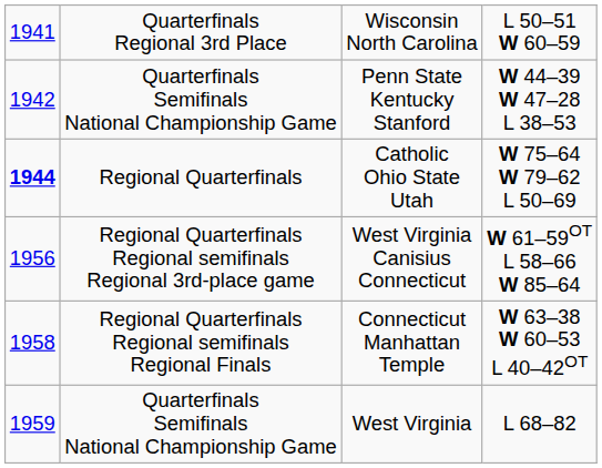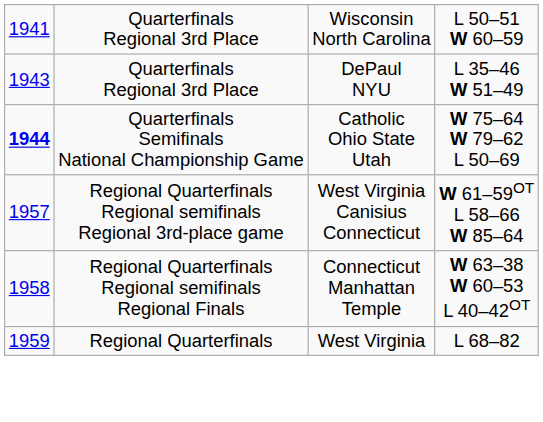- row: 1942 | Quarterfinals Semifinals National Championship Game | Penn State Kentucky Stanford | W 44–39 W 47–28 L 38–53
+ row: 1943 | Quarterfinals Regional 3rd Place | DePaul NYU | L 35–46 W 51–49
Catholic Ohio State Utah | column 2: Regional Quarterfinals -> Quarterfinals Semifinals National Championship Game
West Virginia Canisius Connecticut | column 1: 1956 -> 1957
West Virginia | column 2: Quarterfinals Semifinals National Championship Game -> Regional Quarterfinals
